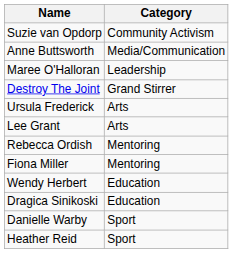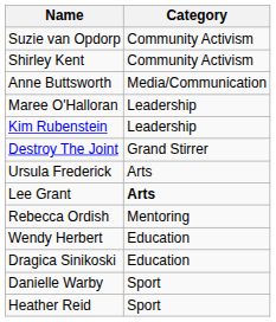+ row: Shirley Kent | Community Activism
+ row: Kim Rubenstein | Leadership
Lee Grant | Category: normal -> bold
- row: Fiona Miller | Mentoring
